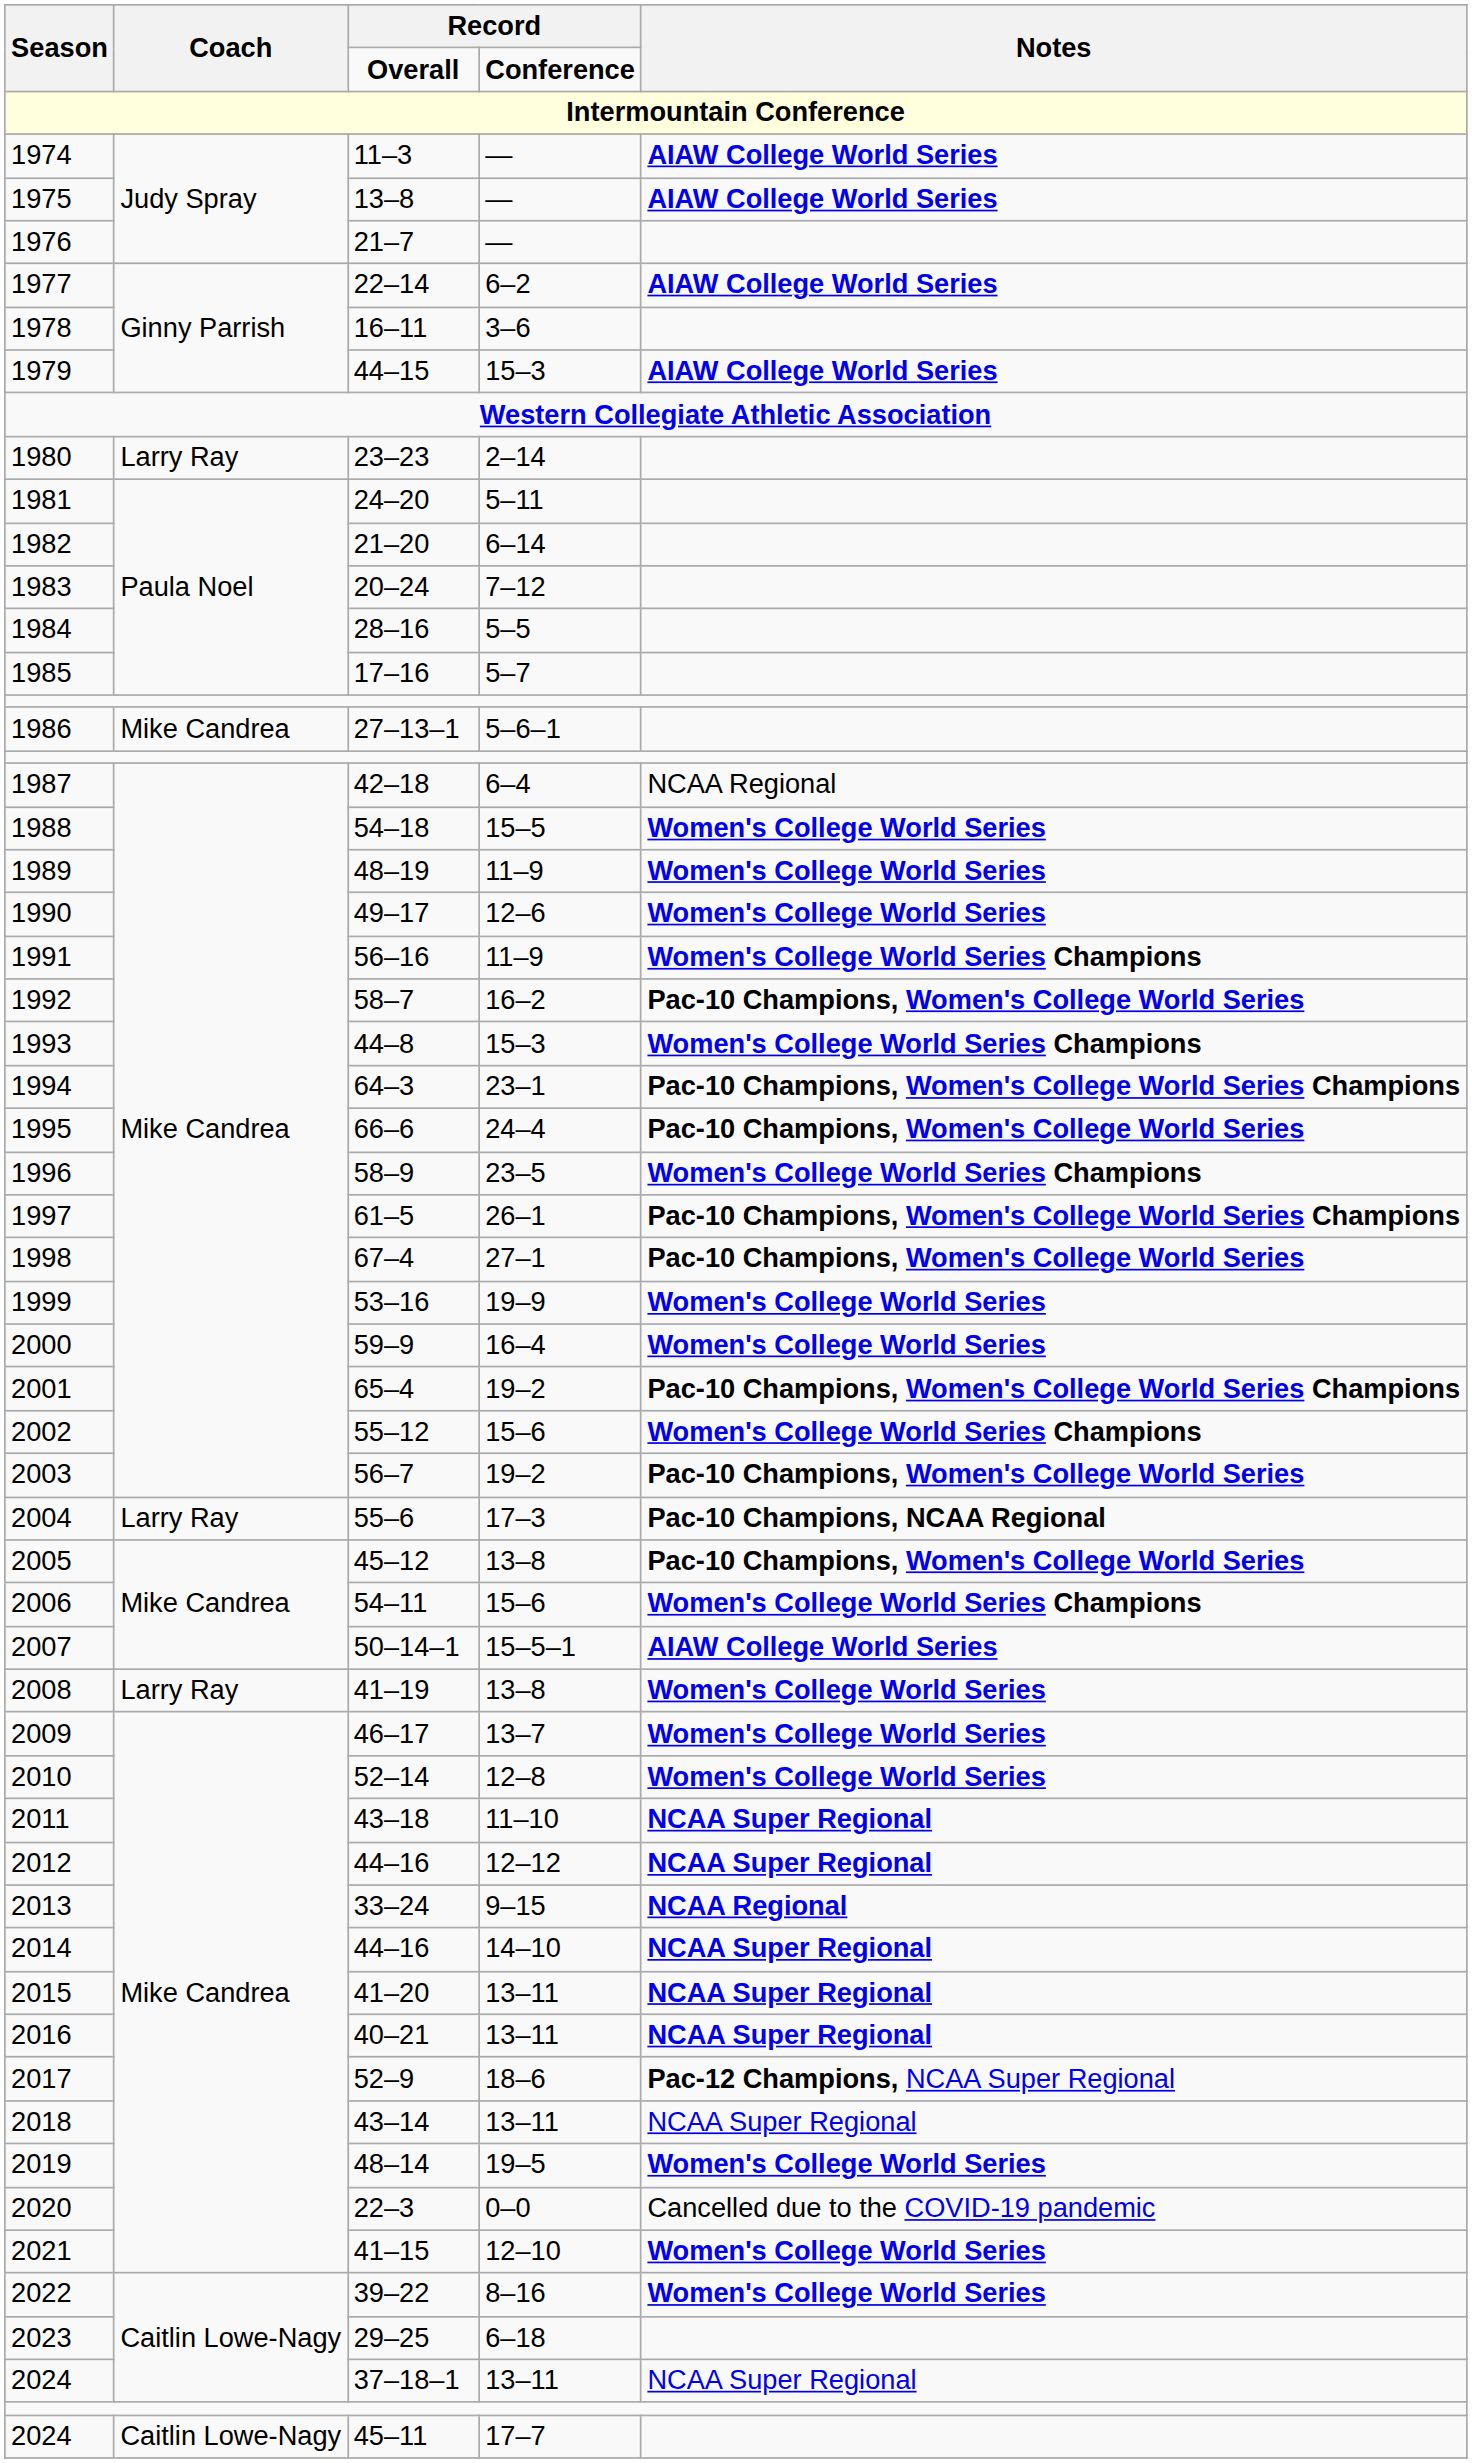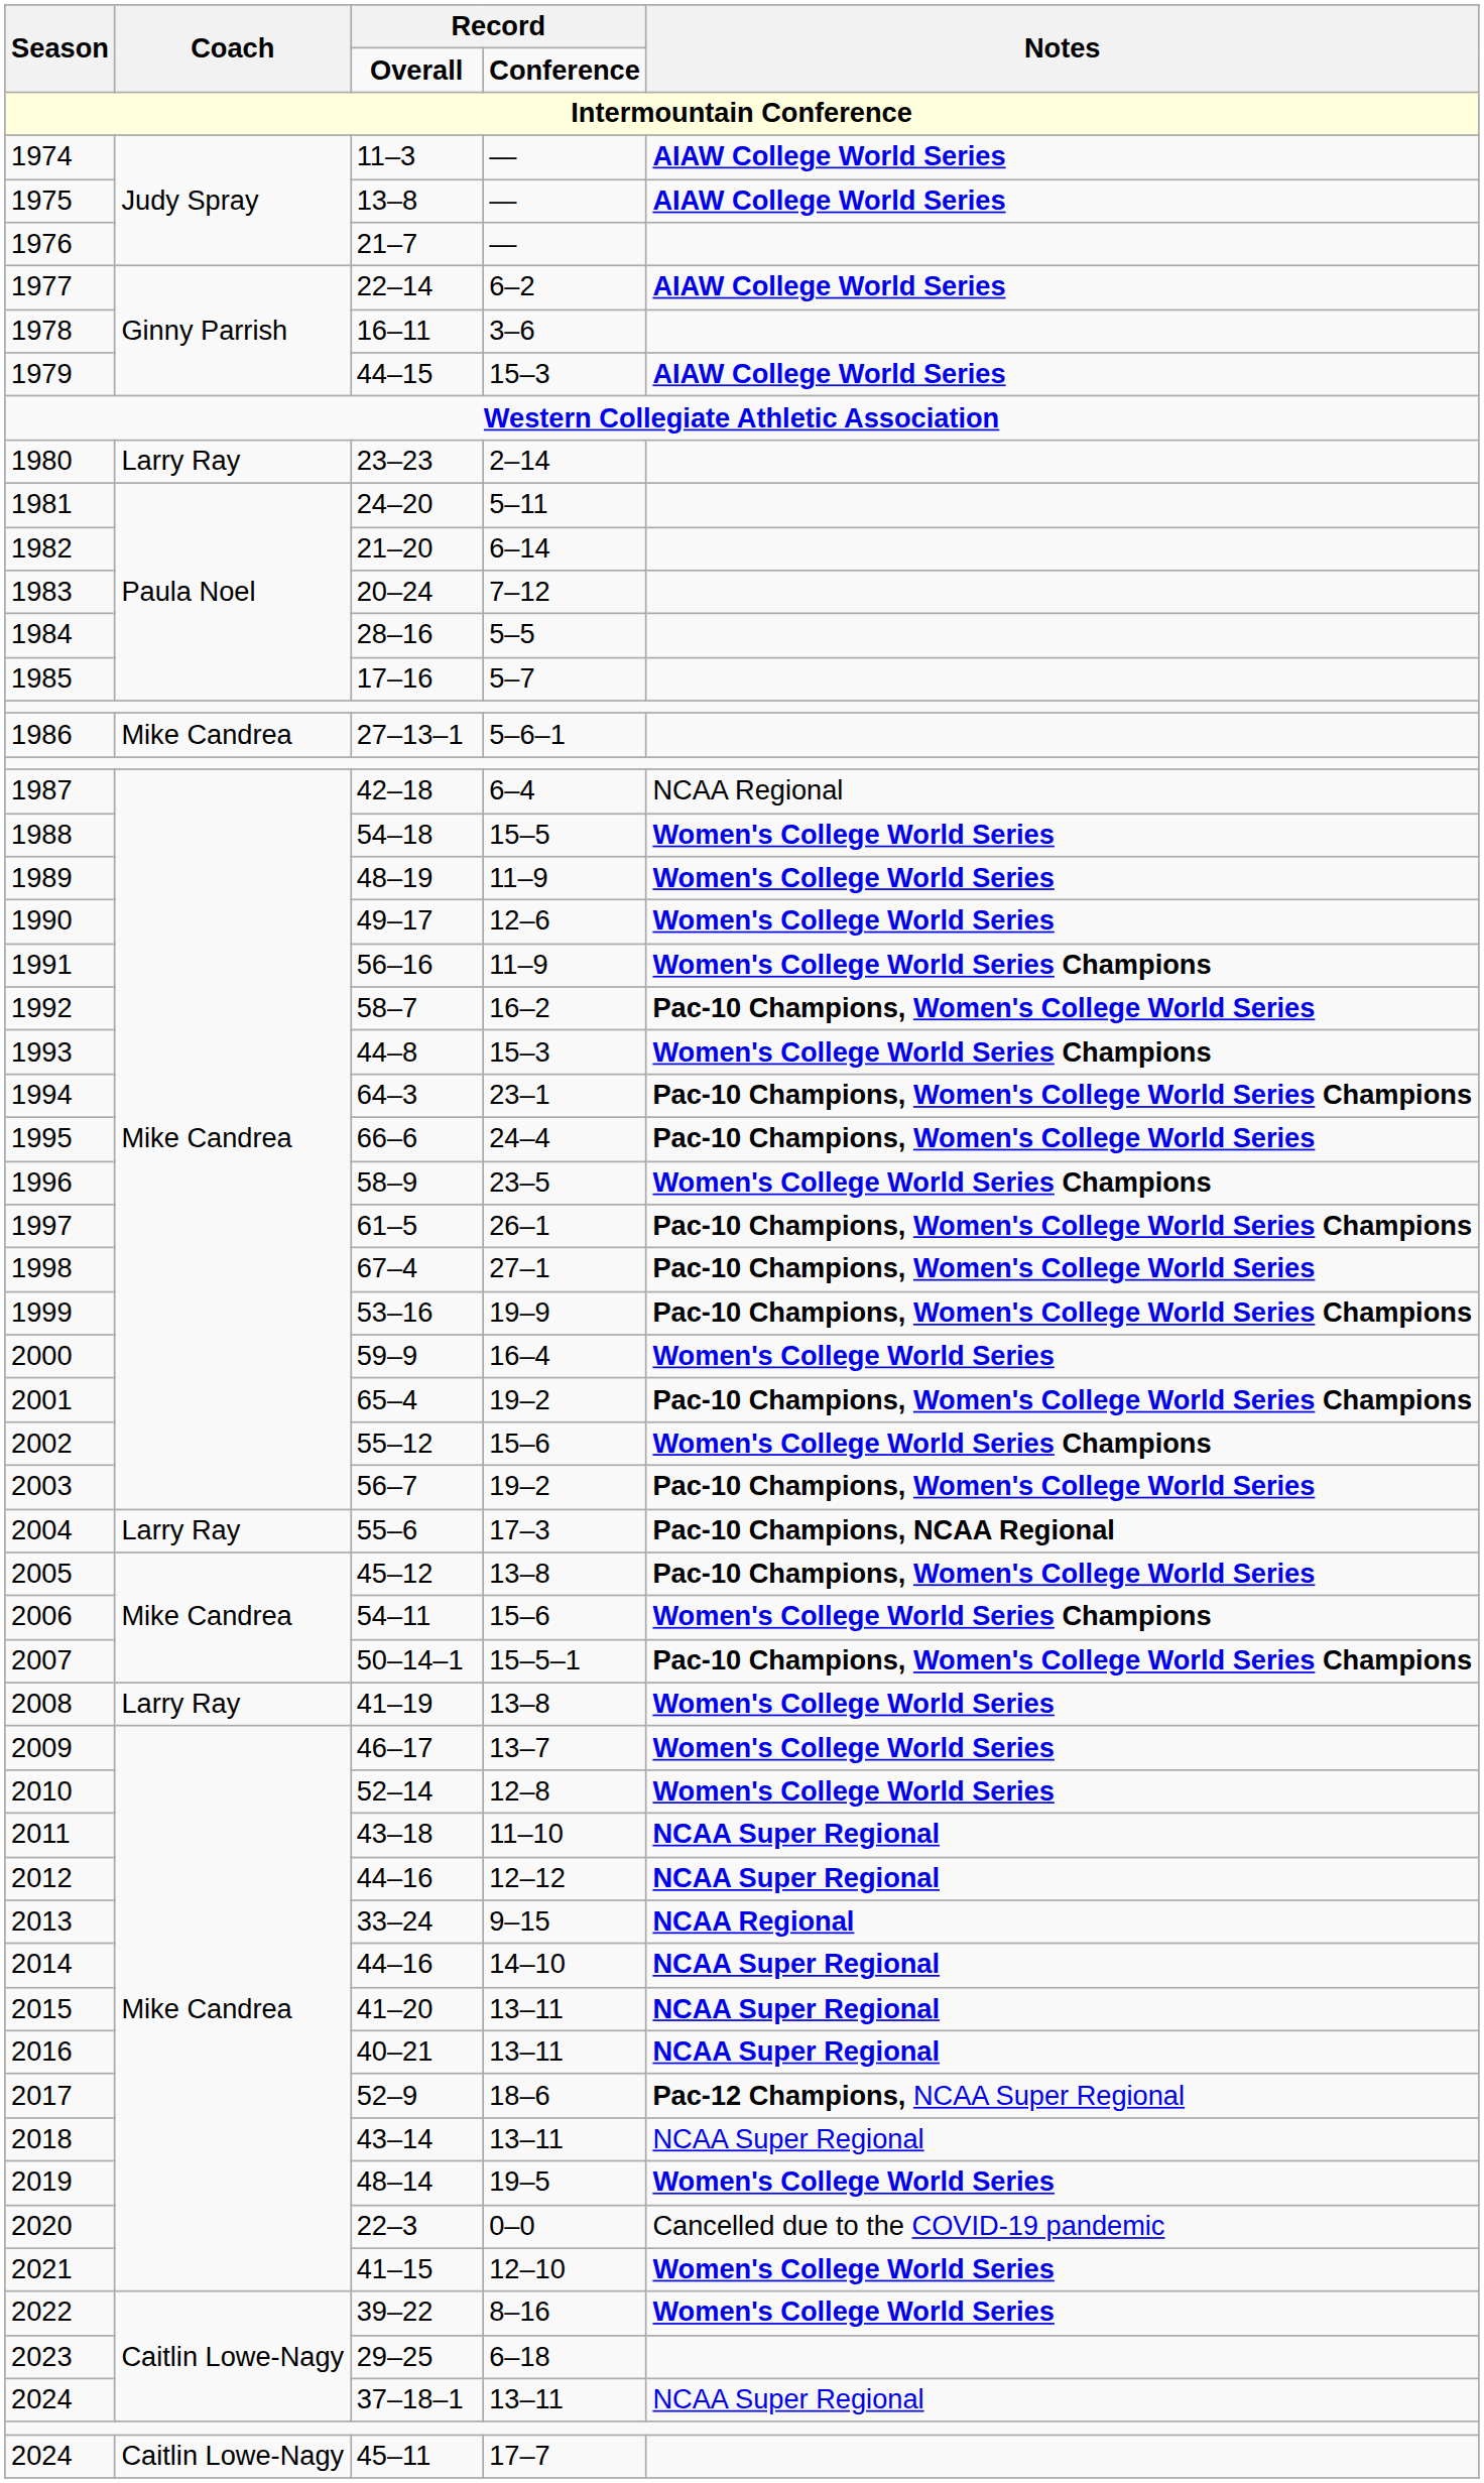1999 | Notes: Women's College World Series -> Pac-10 Champions, Women's College World Series Champions
2007 | Notes: AIAW College World Series -> Pac-10 Champions, Women's College World Series Champions
